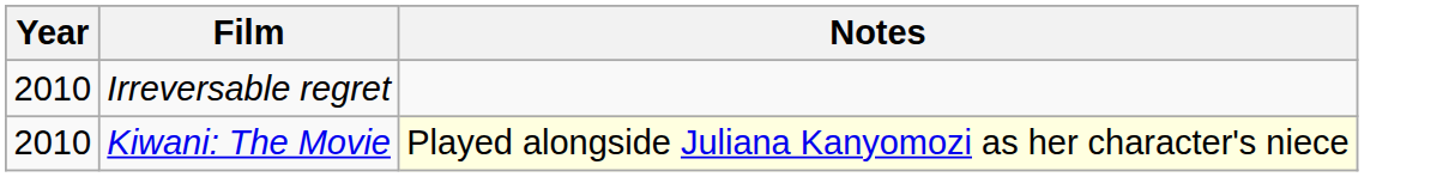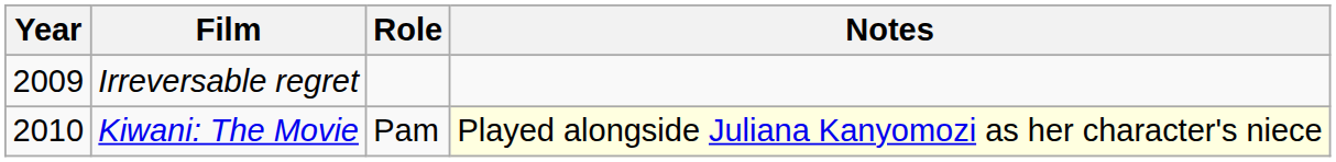+ column: Role | Pam
Irreversable regret | Year: 2010 -> 2009
